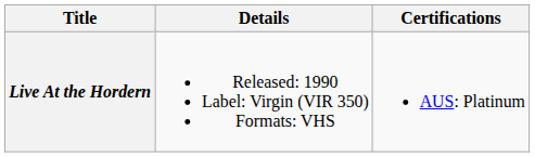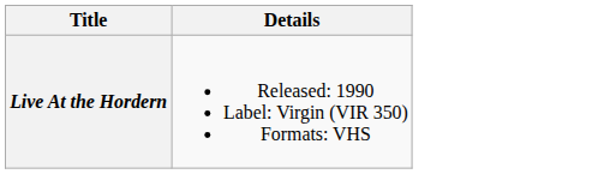- column: Certifications | AUS: Platinum
